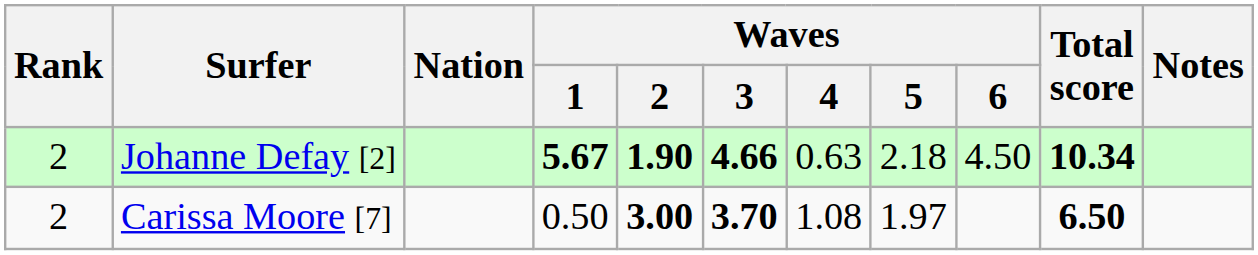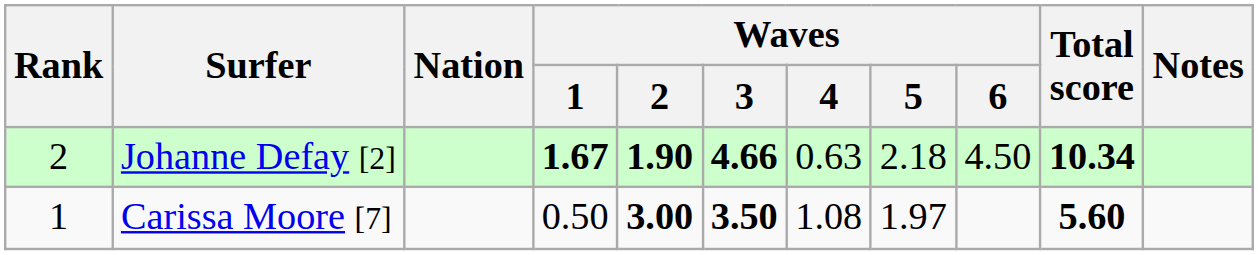Johanne Defay [2] | Waves / 1: 5.67 -> 1.67
Carissa Moore [7] | Rank: 2 -> 1
Carissa Moore [7] | Waves / 3: 3.70 -> 3.50
Carissa Moore [7] | Total score: 6.50 -> 5.60
